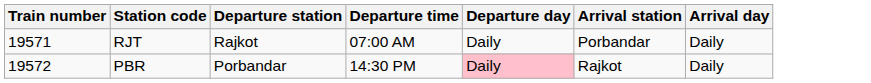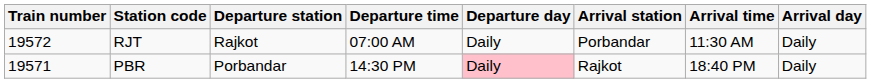+ column: Arrival time | 11:30 AM | 18:40 PM
RJT | Train number: 19571 -> 19572
PBR | Train number: 19572 -> 19571
